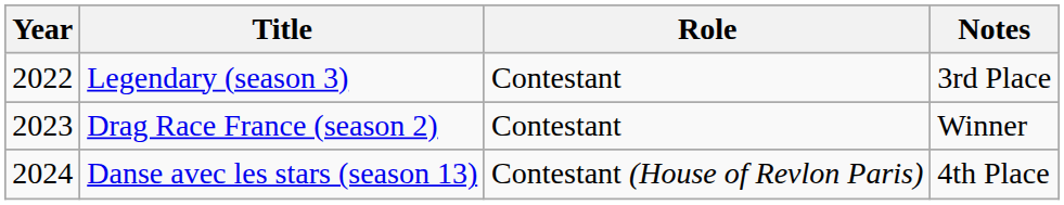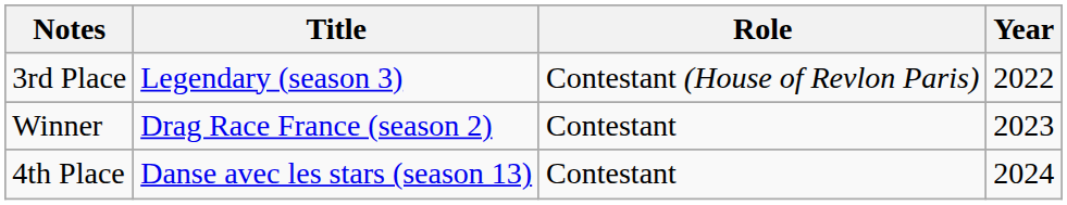columns swapped: Year <-> Notes
Legendary (season 3) | Role: Contestant -> Contestant (House of Revlon Paris)
Danse avec les stars (season 13) | Role: Contestant (House of Revlon Paris) -> Contestant
